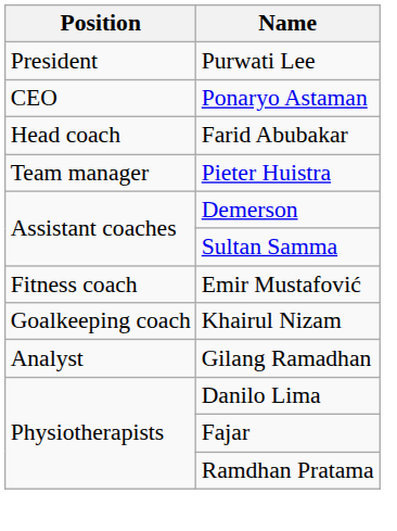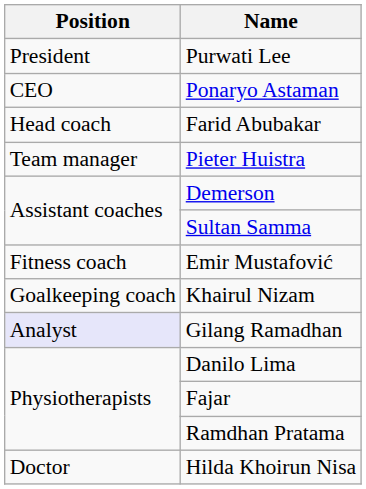Gilang Ramadhan | Position: no background -> lavender background
+ row: Doctor | Hilda Khoirun Nisa
